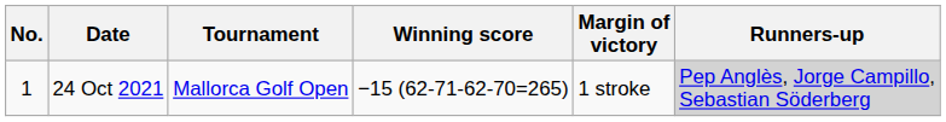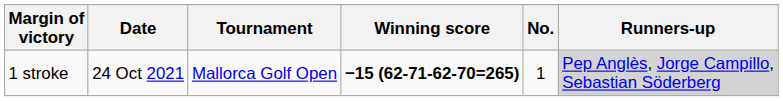columns swapped: No. <-> Margin of victory
24 Oct 2021 | Winning score: normal -> bold
